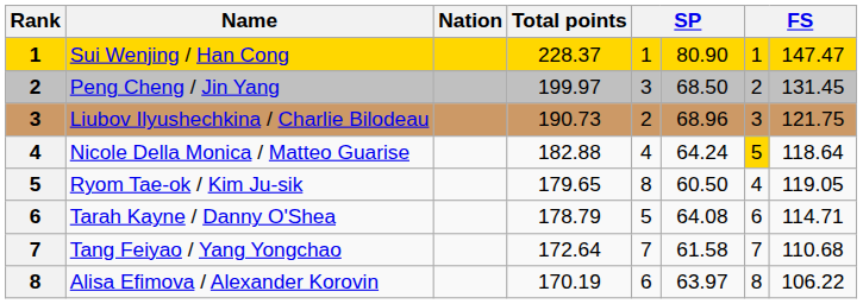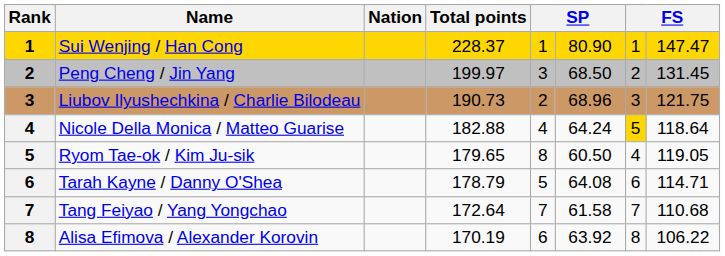Alisa Efimova / Alexander Korovin | column 6: 63.97 -> 63.92
